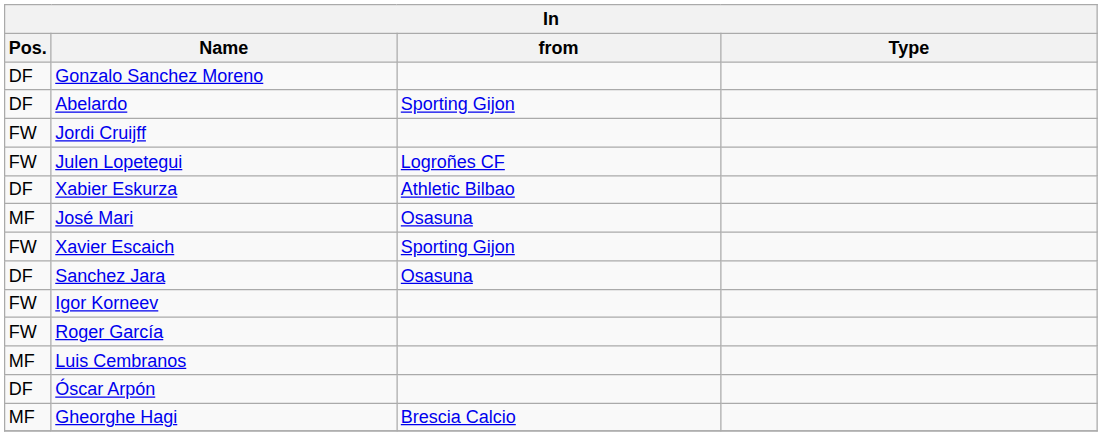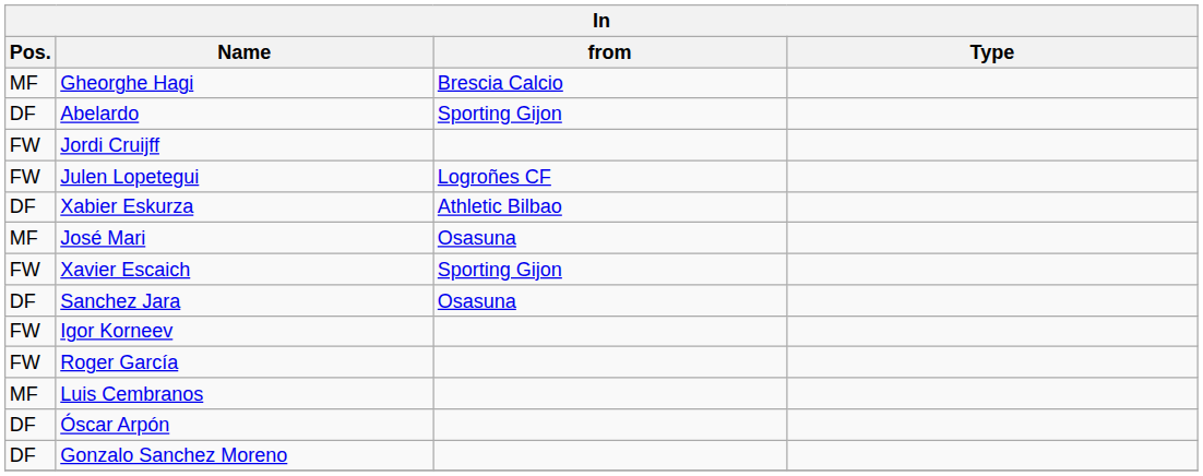rows swapped: Gheorghe Hagi <-> Gonzalo Sanchez Moreno
